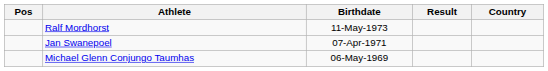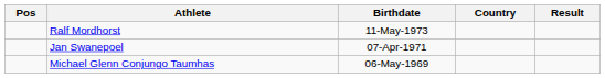columns swapped: Country <-> Result
